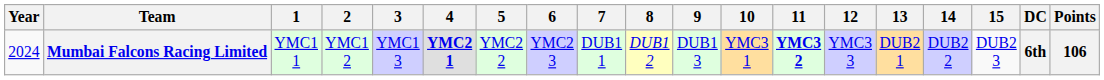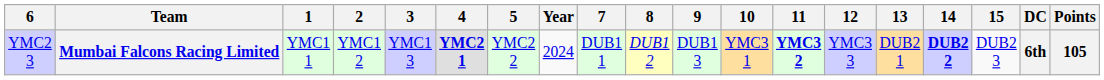columns swapped: Year <-> 6
Mumbai Falcons Racing Limited | 14: normal -> bold
Mumbai Falcons Racing Limited | Points: 106 -> 105
